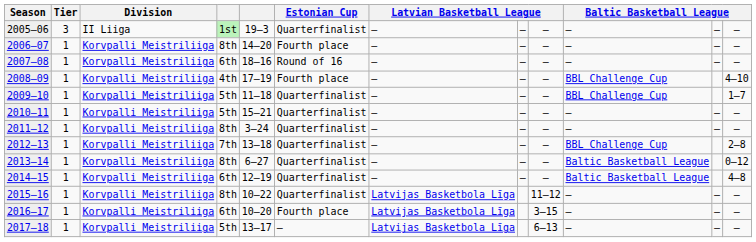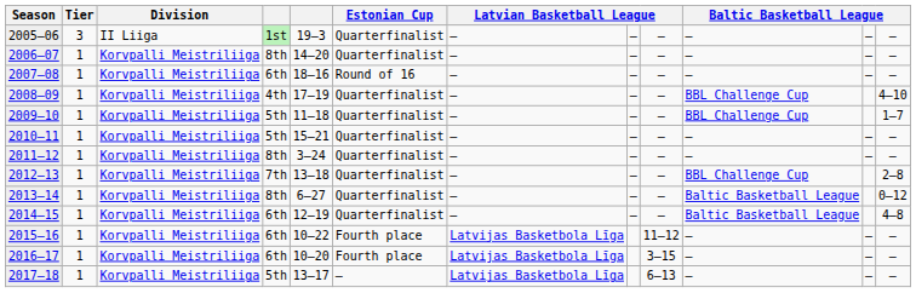2006–07 | Estonian Cup: Fourth place -> Quarterfinalist
2008–09 | Estonian Cup: Fourth place -> Quarterfinalist
2015–16 | column 4: 8th -> 6th
2015–16 | Estonian Cup: Quarterfinalist -> Fourth place
